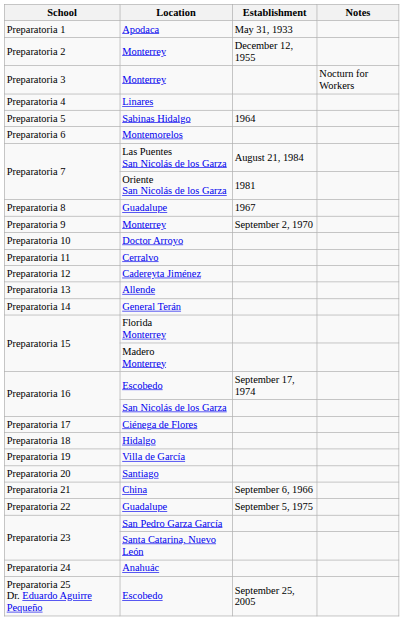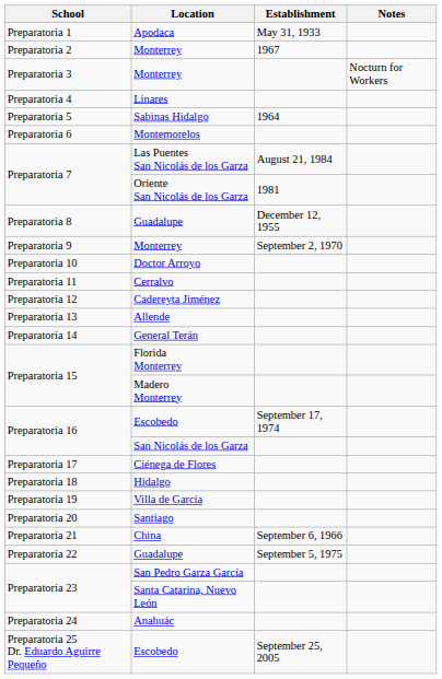Preparatoria 2 | Establishment: December 12, 1955 -> 1967
Preparatoria 8 | Establishment: 1967 -> December 12, 1955
